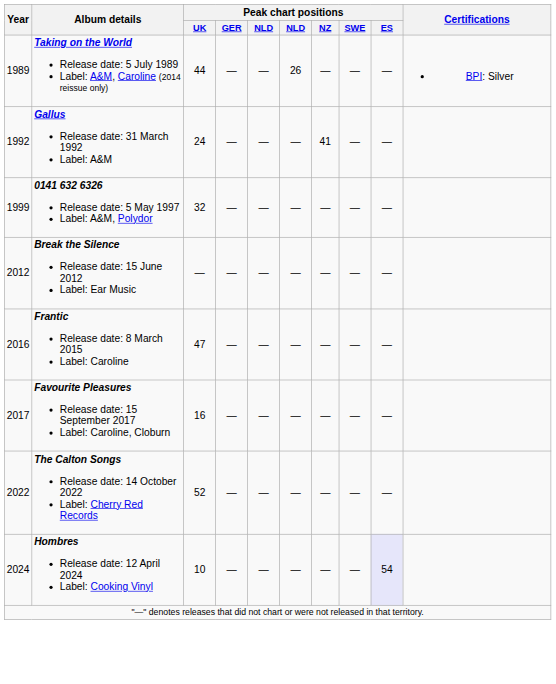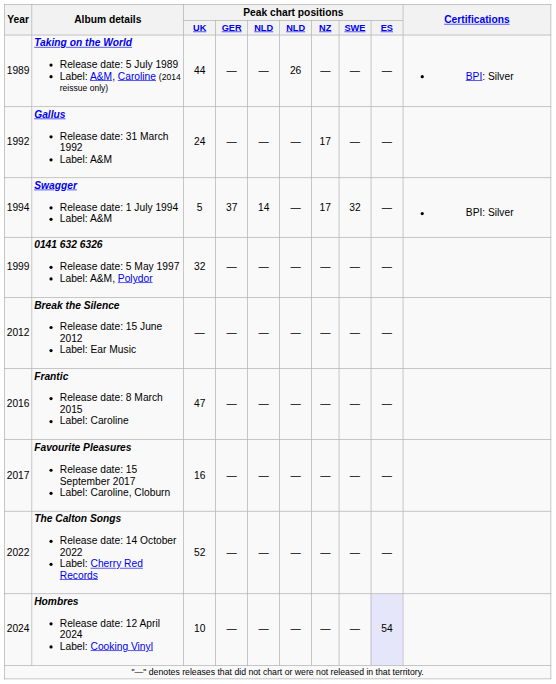Gallus Release date: 31 March 1992 Label: A&M | Peak chart positions / NZ: 41 -> 17
+ row: 1994 | Swagger Release date: 1 July 1994 Label: A&M | 5 | 37 | 14 | — | 17 | 32 | — | BPI: Silver
